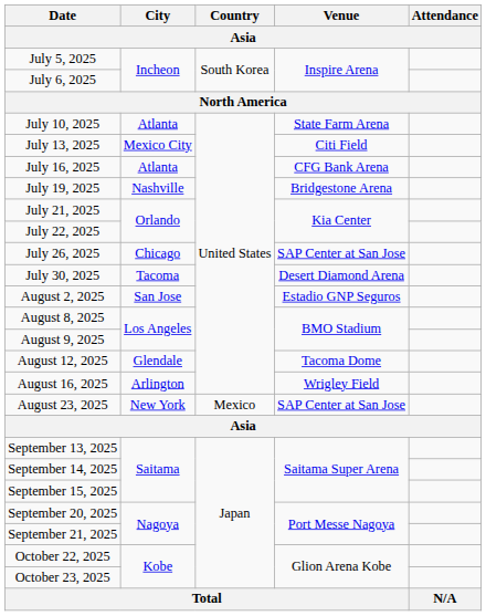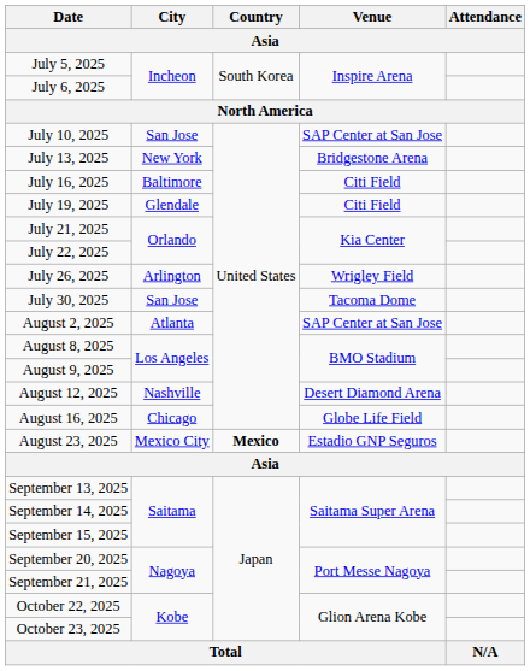July 10, 2025 | City: Atlanta -> San Jose
July 10, 2025 | Venue: State Farm Arena -> SAP Center at San Jose
July 13, 2025 | City: Mexico City -> New York
July 13, 2025 | Venue: Citi Field -> Bridgestone Arena
July 16, 2025 | City: Atlanta -> Baltimore
July 16, 2025 | Venue: CFG Bank Arena -> Citi Field
July 19, 2025 | City: Nashville -> Glendale
July 19, 2025 | Venue: Bridgestone Arena -> Citi Field
July 26, 2025 | City: Chicago -> Arlington
July 26, 2025 | Venue: SAP Center at San Jose -> Wrigley Field
July 30, 2025 | City: Tacoma -> San Jose
July 30, 2025 | Venue: Desert Diamond Arena -> Tacoma Dome
August 2, 2025 | City: San Jose -> Atlanta
August 2, 2025 | Venue: Estadio GNP Seguros -> SAP Center at San Jose
August 12, 2025 | City: Glendale -> Nashville
August 12, 2025 | Venue: Tacoma Dome -> Desert Diamond Arena
August 16, 2025 | City: Arlington -> Chicago
August 16, 2025 | Venue: Wrigley Field -> Globe Life Field
August 23, 2025 | City: New York -> Mexico City
August 23, 2025 | Country: normal -> bold
August 23, 2025 | Venue: SAP Center at San Jose -> Estadio GNP Seguros
